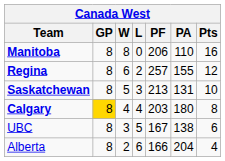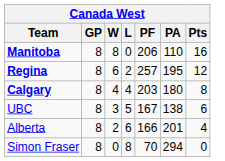Regina | PA: 155 -> 195
- row: Saskatchewan | 8 | 5 | 3 | 213 | 131 | 10
Calgary | GP: gold background -> no background
Alberta | PA: 204 -> 201
+ row: Simon Fraser | 8 | 0 | 8 | 70 | 294 | 0
